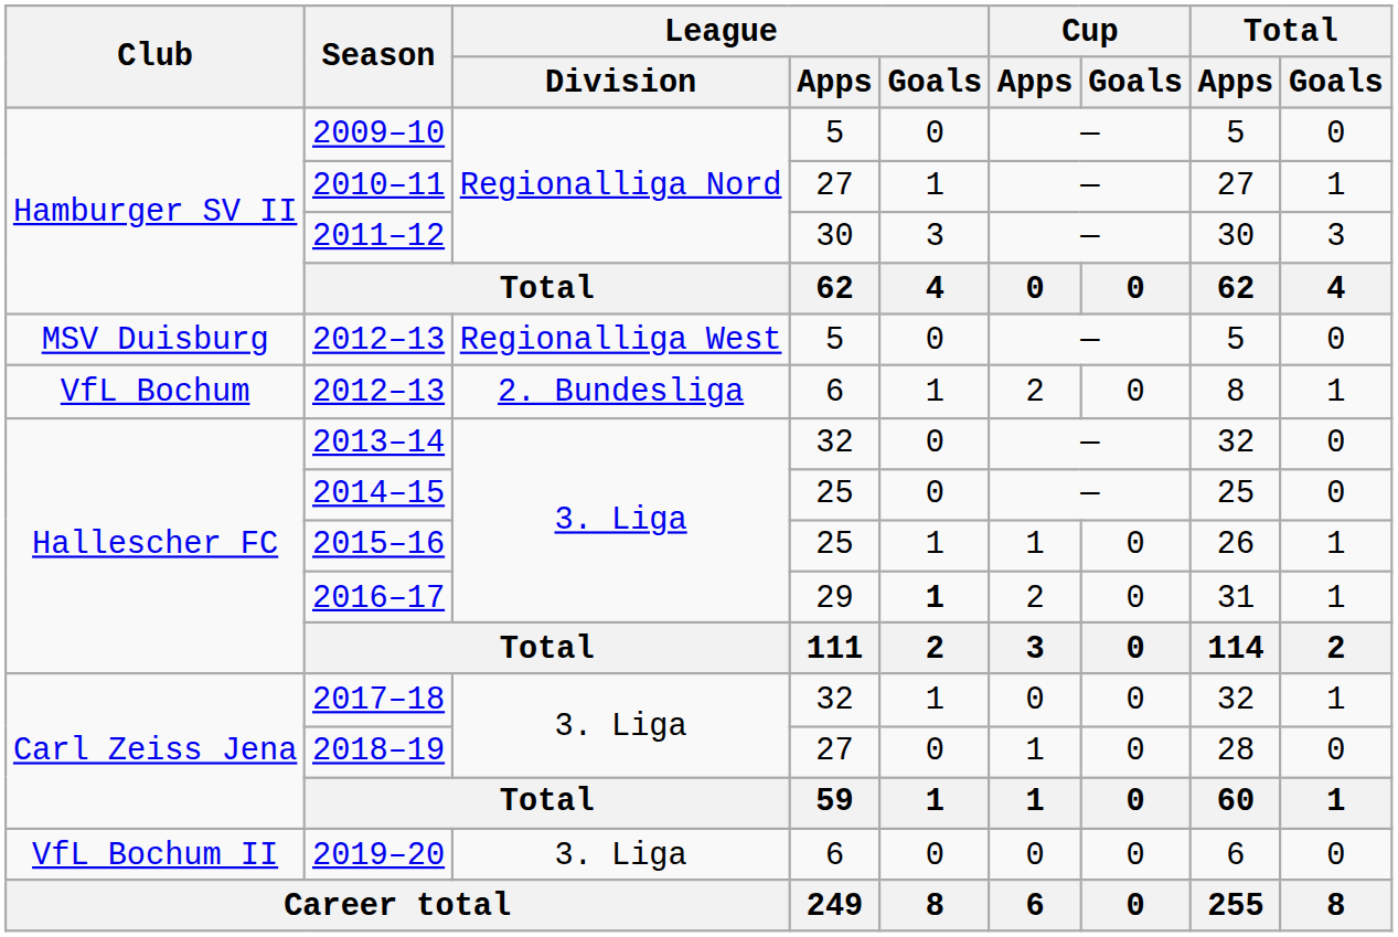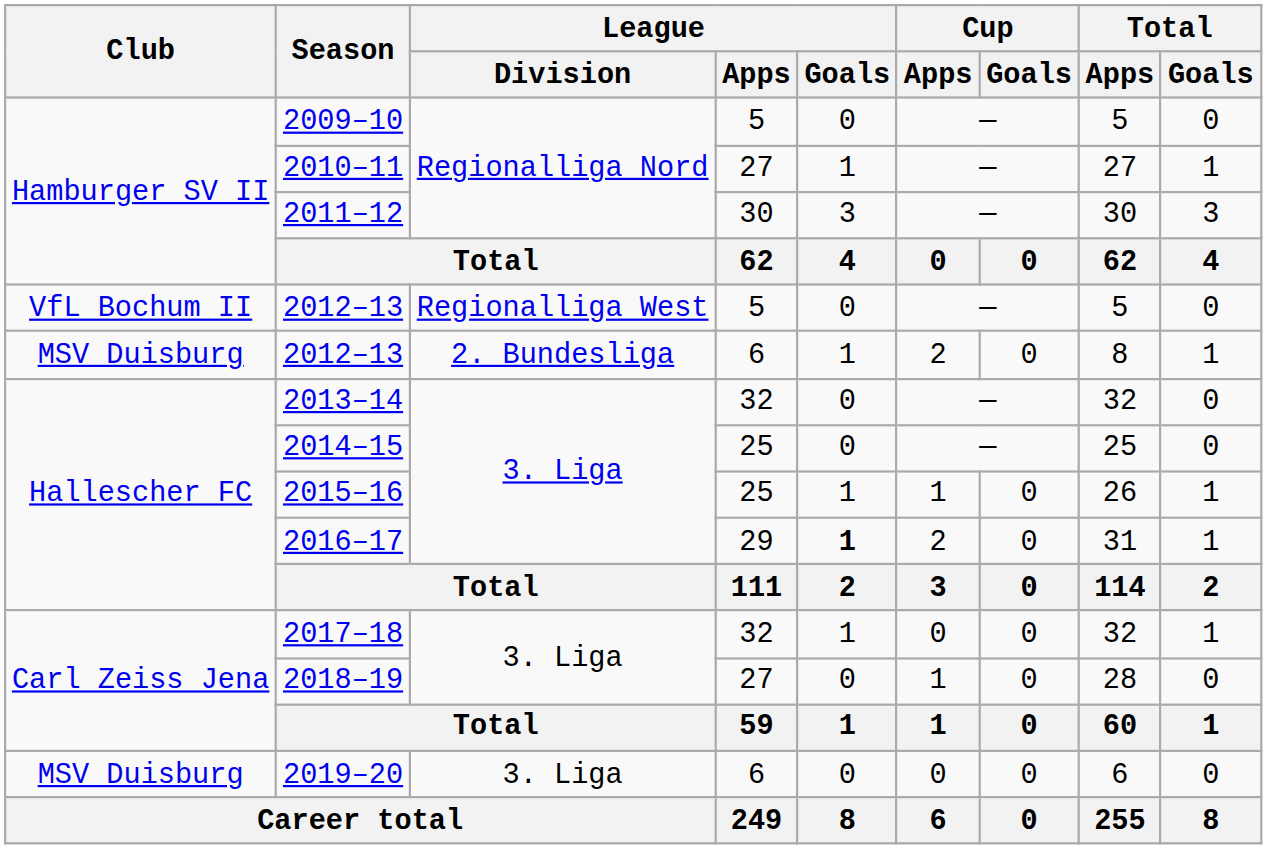2012–13 / 5 | Club: MSV Duisburg -> VfL Bochum II
2012–13 / 6 | Club: VfL Bochum -> MSV Duisburg
2019–20 | Club: VfL Bochum II -> MSV Duisburg
